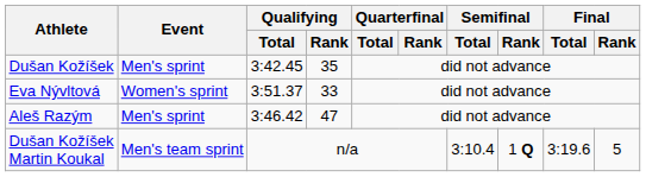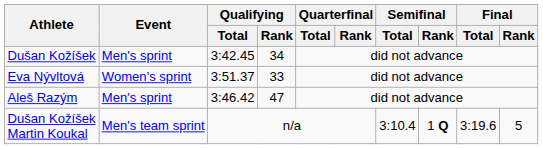Dušan Kožíšek | Qualifying / Rank: 35 -> 34
